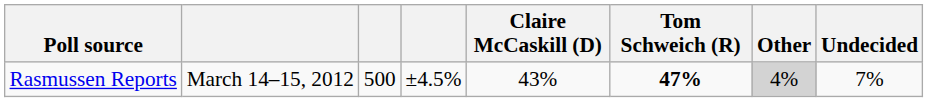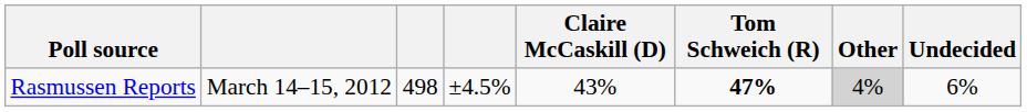Rasmussen Reports | column 3: 500 -> 498
Rasmussen Reports | Undecided: 7% -> 6%
